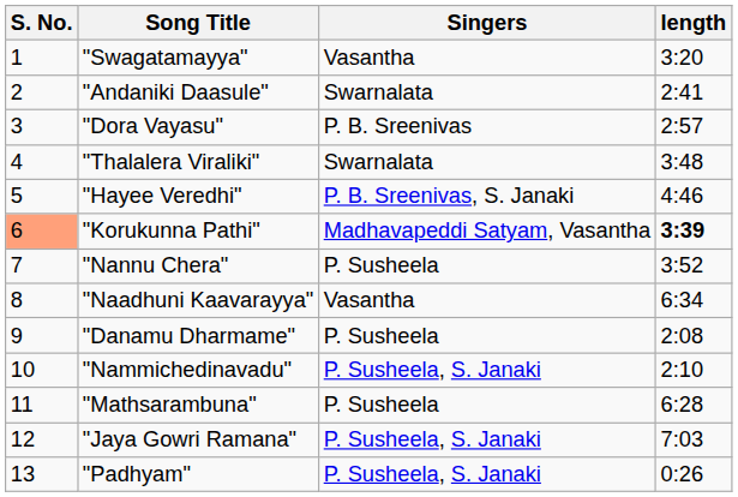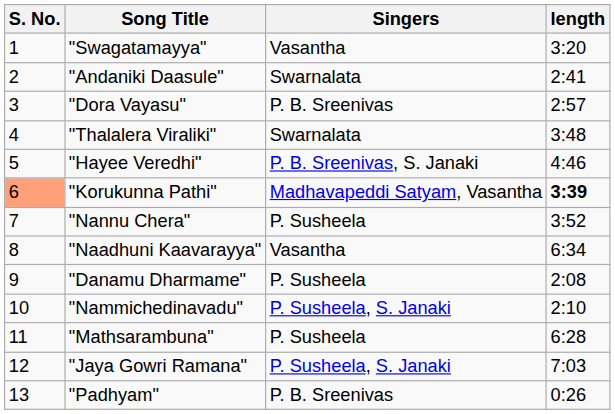"Padhyam" | Singers: P. Susheela, S. Janaki -> P. B. Sreenivas
